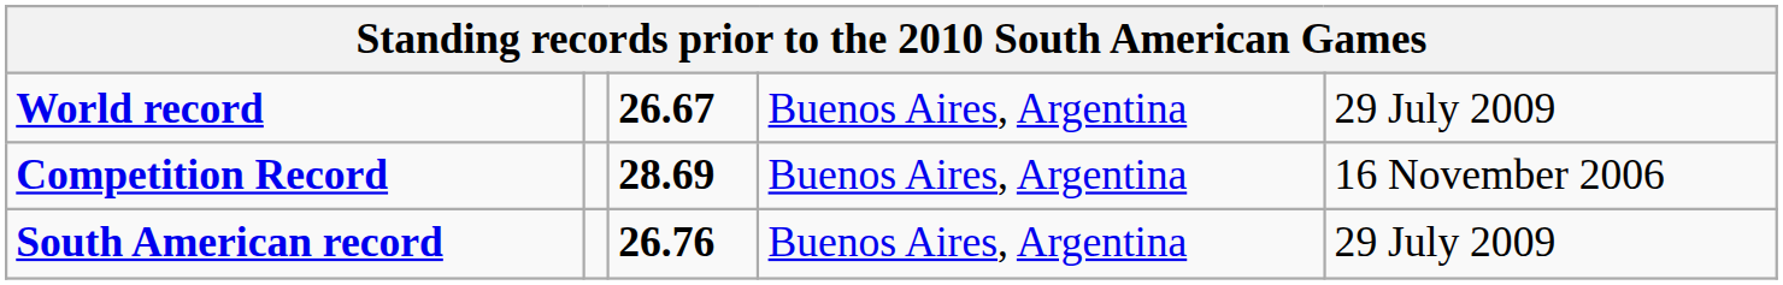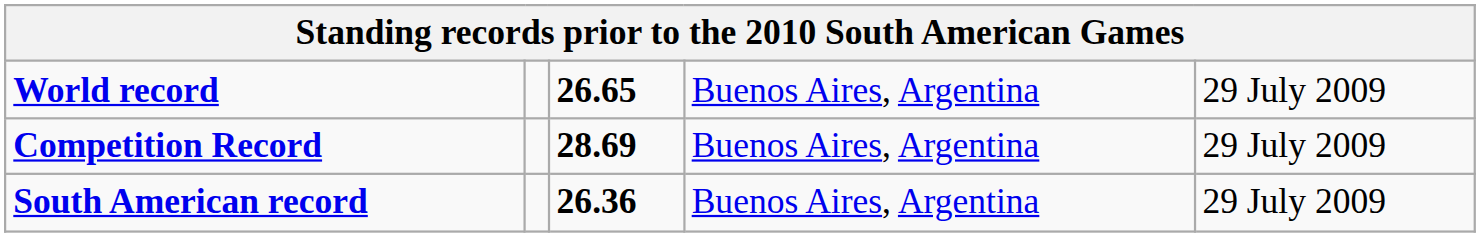World record | column 3: 26.67 -> 26.65
Competition Record | column 5: 16 November 2006 -> 29 July 2009
South American record | column 3: 26.76 -> 26.36
